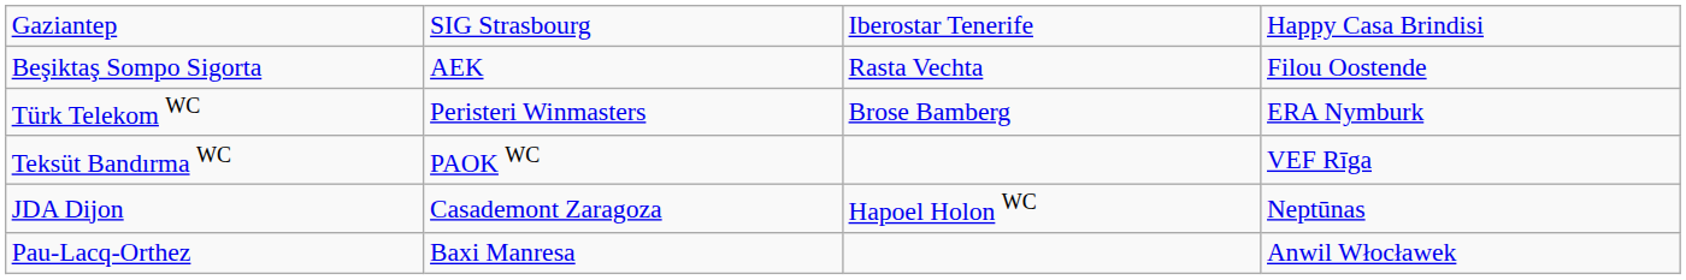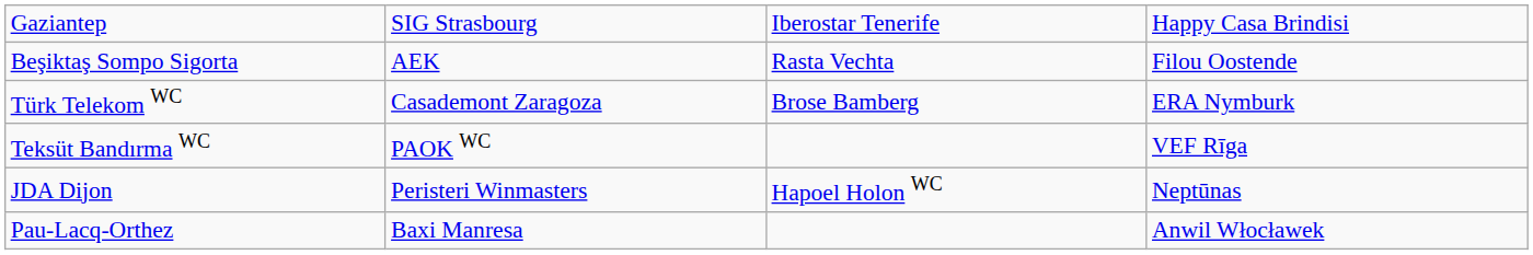Türk Telekom WC | column 2: Peristeri Winmasters -> Casademont Zaragoza
JDA Dijon | column 2: Casademont Zaragoza -> Peristeri Winmasters
